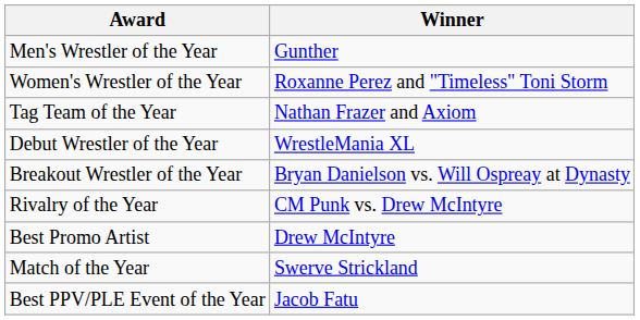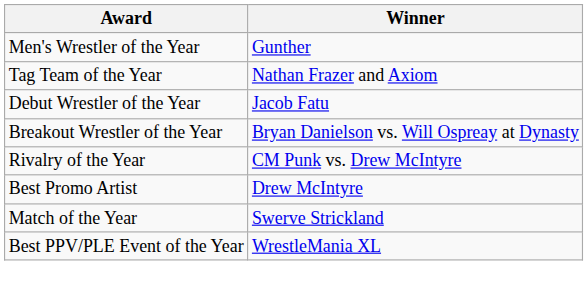- row: Women's Wrestler of the Year | Roxanne Perez and "Timeless" Toni Storm
Debut Wrestler of the Year | Winner: WrestleMania XL -> Jacob Fatu
Best PPV/PLE Event of the Year | Winner: Jacob Fatu -> WrestleMania XL
